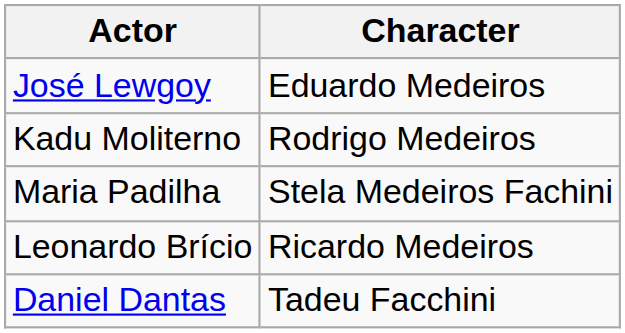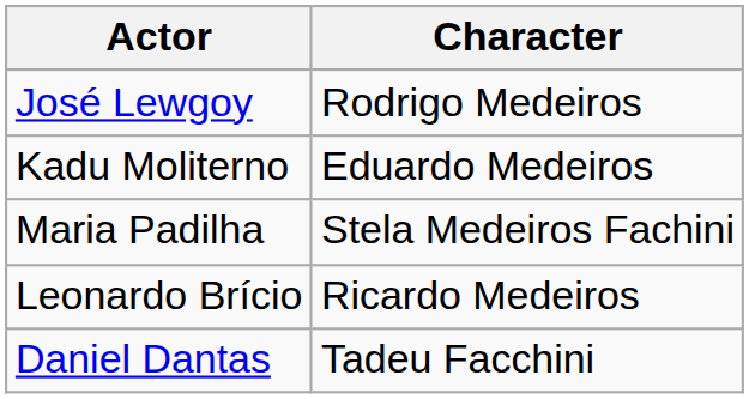José Lewgoy | Character: Eduardo Medeiros -> Rodrigo Medeiros
Kadu Moliterno | Character: Rodrigo Medeiros -> Eduardo Medeiros
